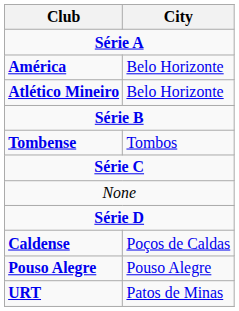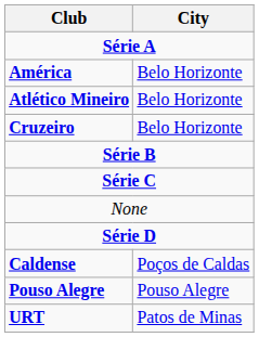+ row: Cruzeiro | Belo Horizonte
- row: Tombense | Tombos
